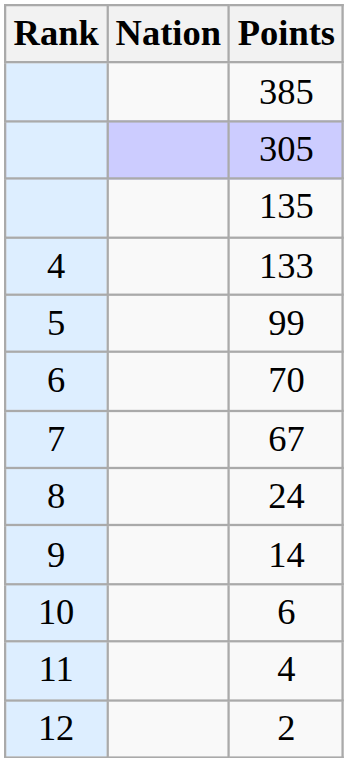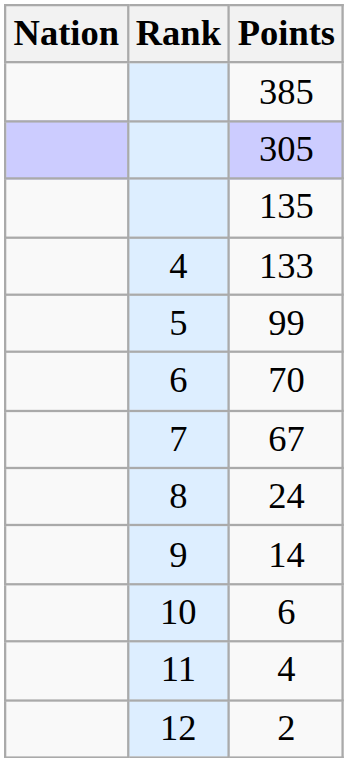columns swapped: Rank <-> Nation
